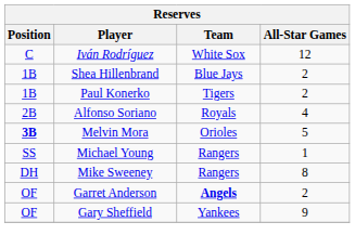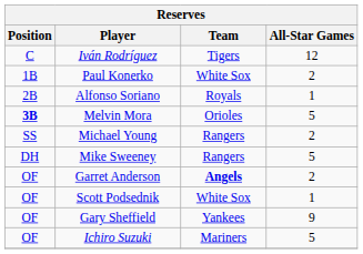Iván Rodríguez | Team: White Sox -> Tigers
- row: 1B | Shea Hillenbrand | Blue Jays | 2
Paul Konerko | Team: Tigers -> White Sox
Alfonso Soriano | All-Star Games: 4 -> 1
Michael Young | All-Star Games: 1 -> 2
Mike Sweeney | All-Star Games: 8 -> 5
+ row: OF | Scott Podsednik | White Sox | 1
+ row: OF | Ichiro Suzuki | Mariners | 5
